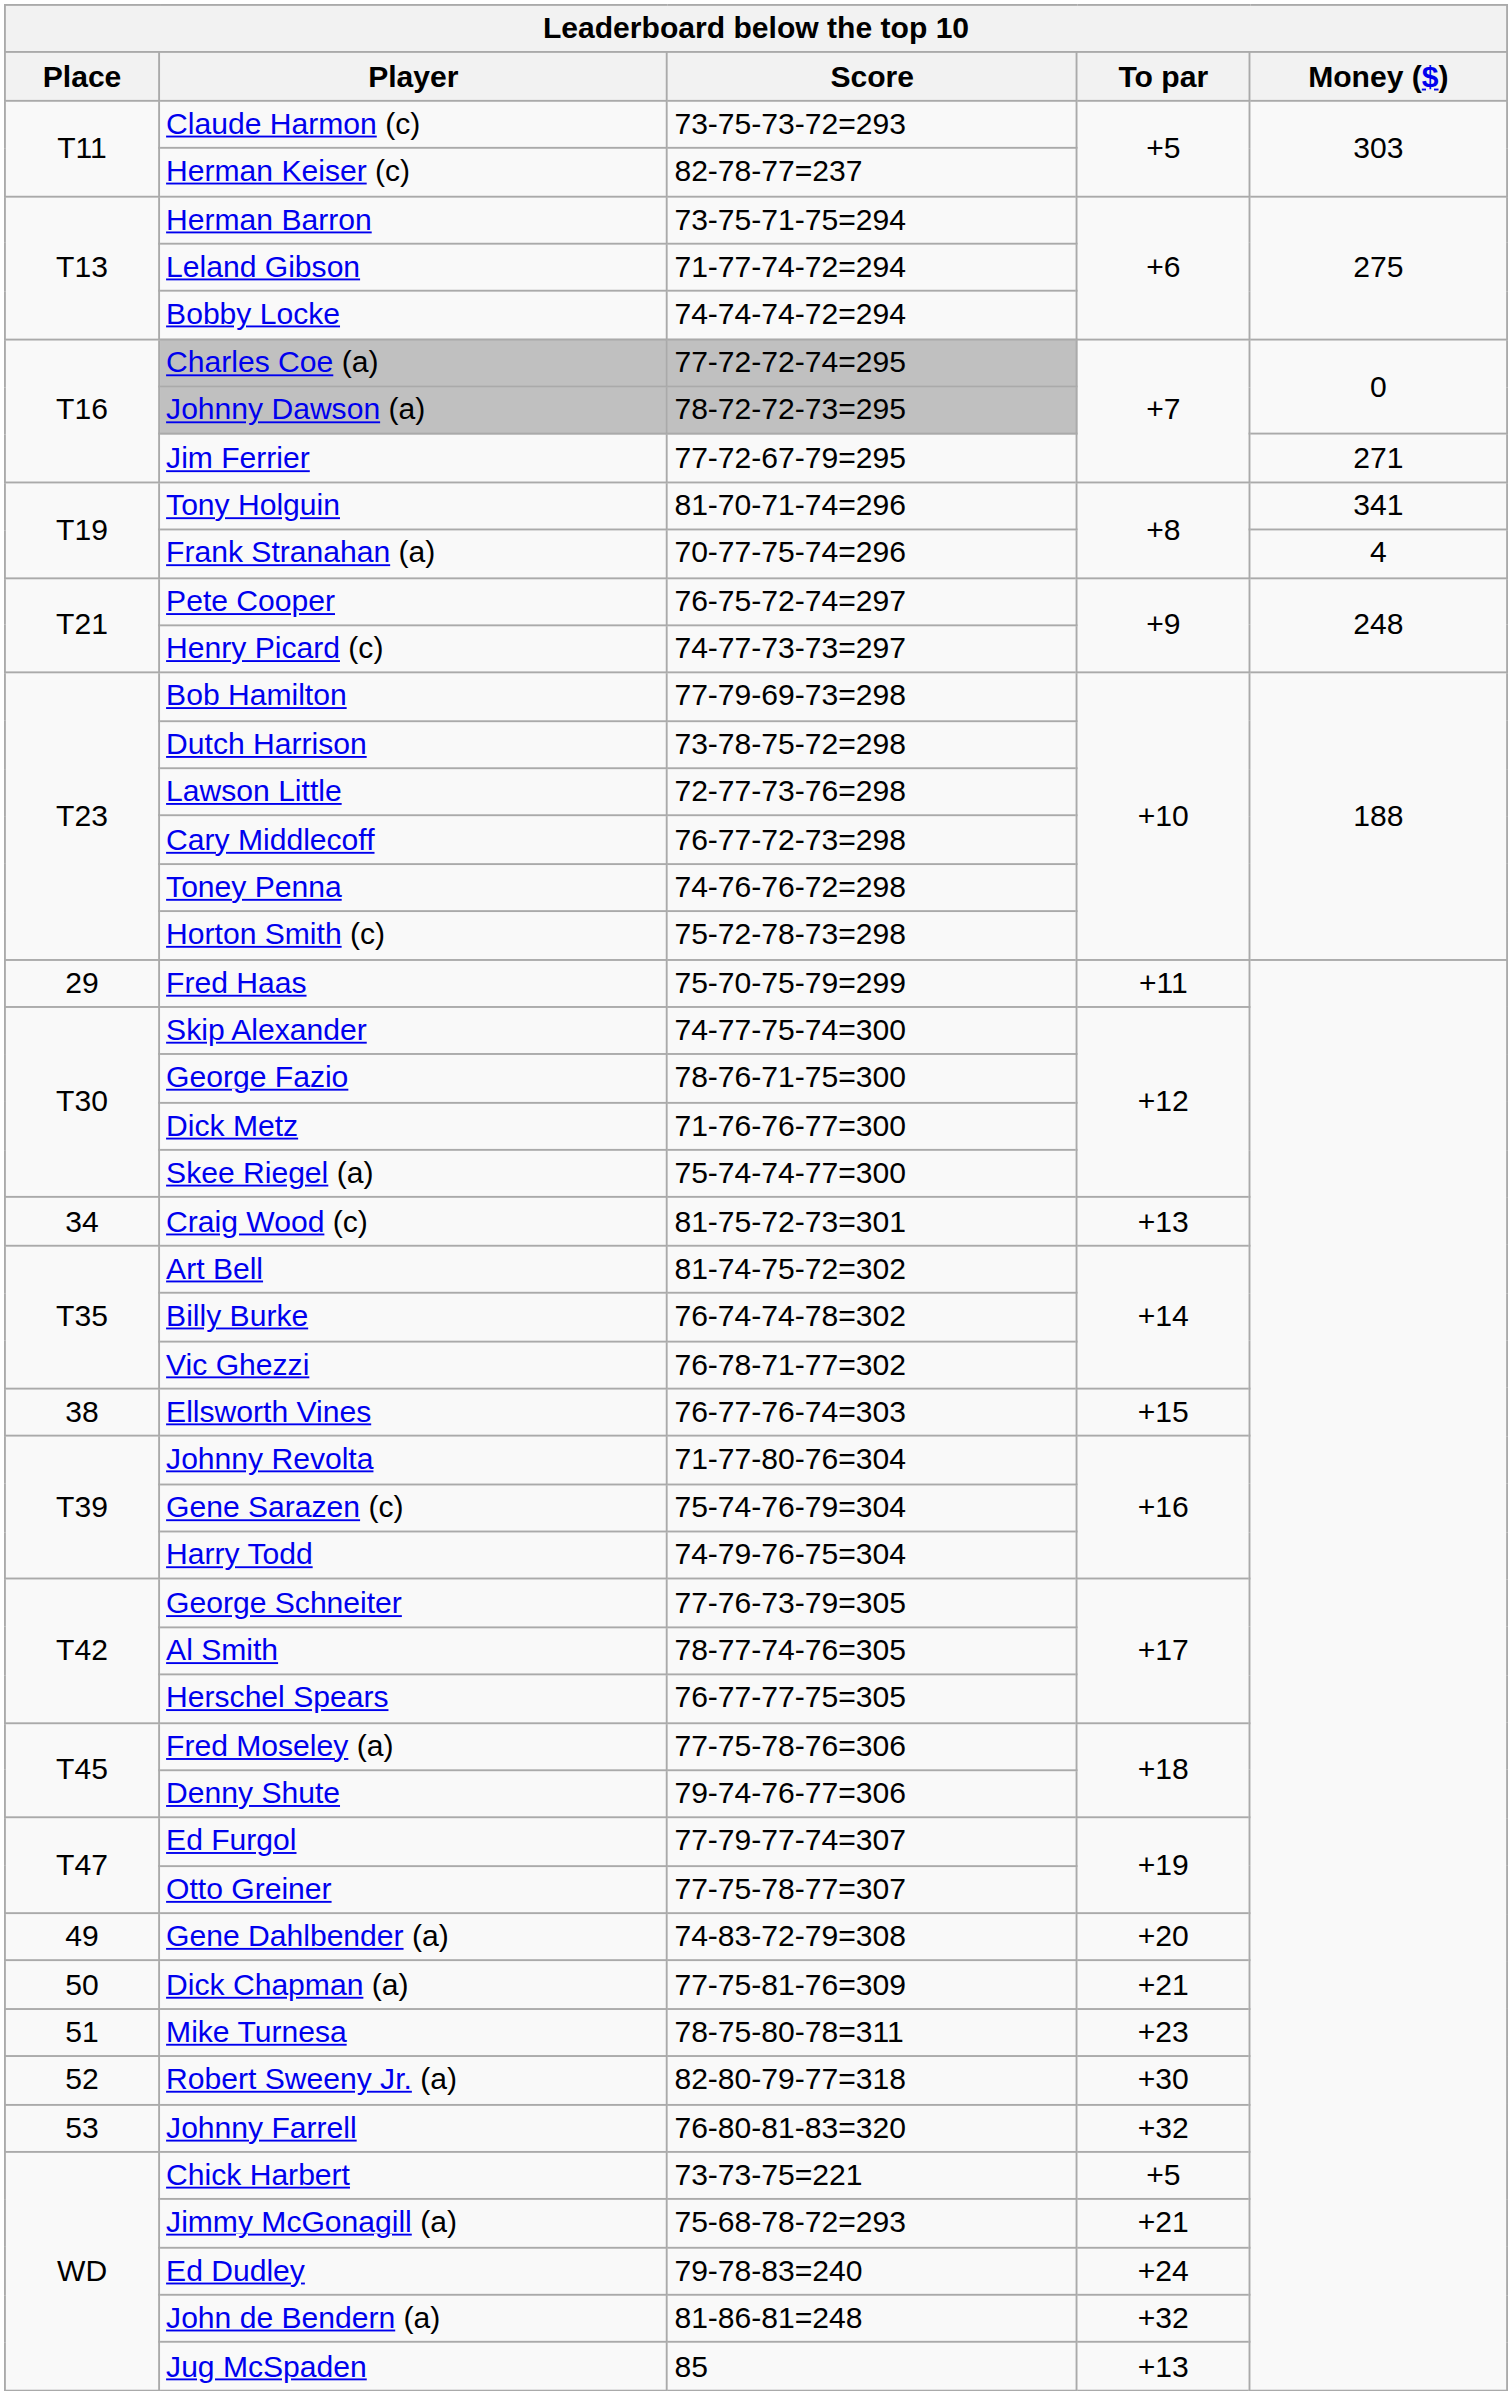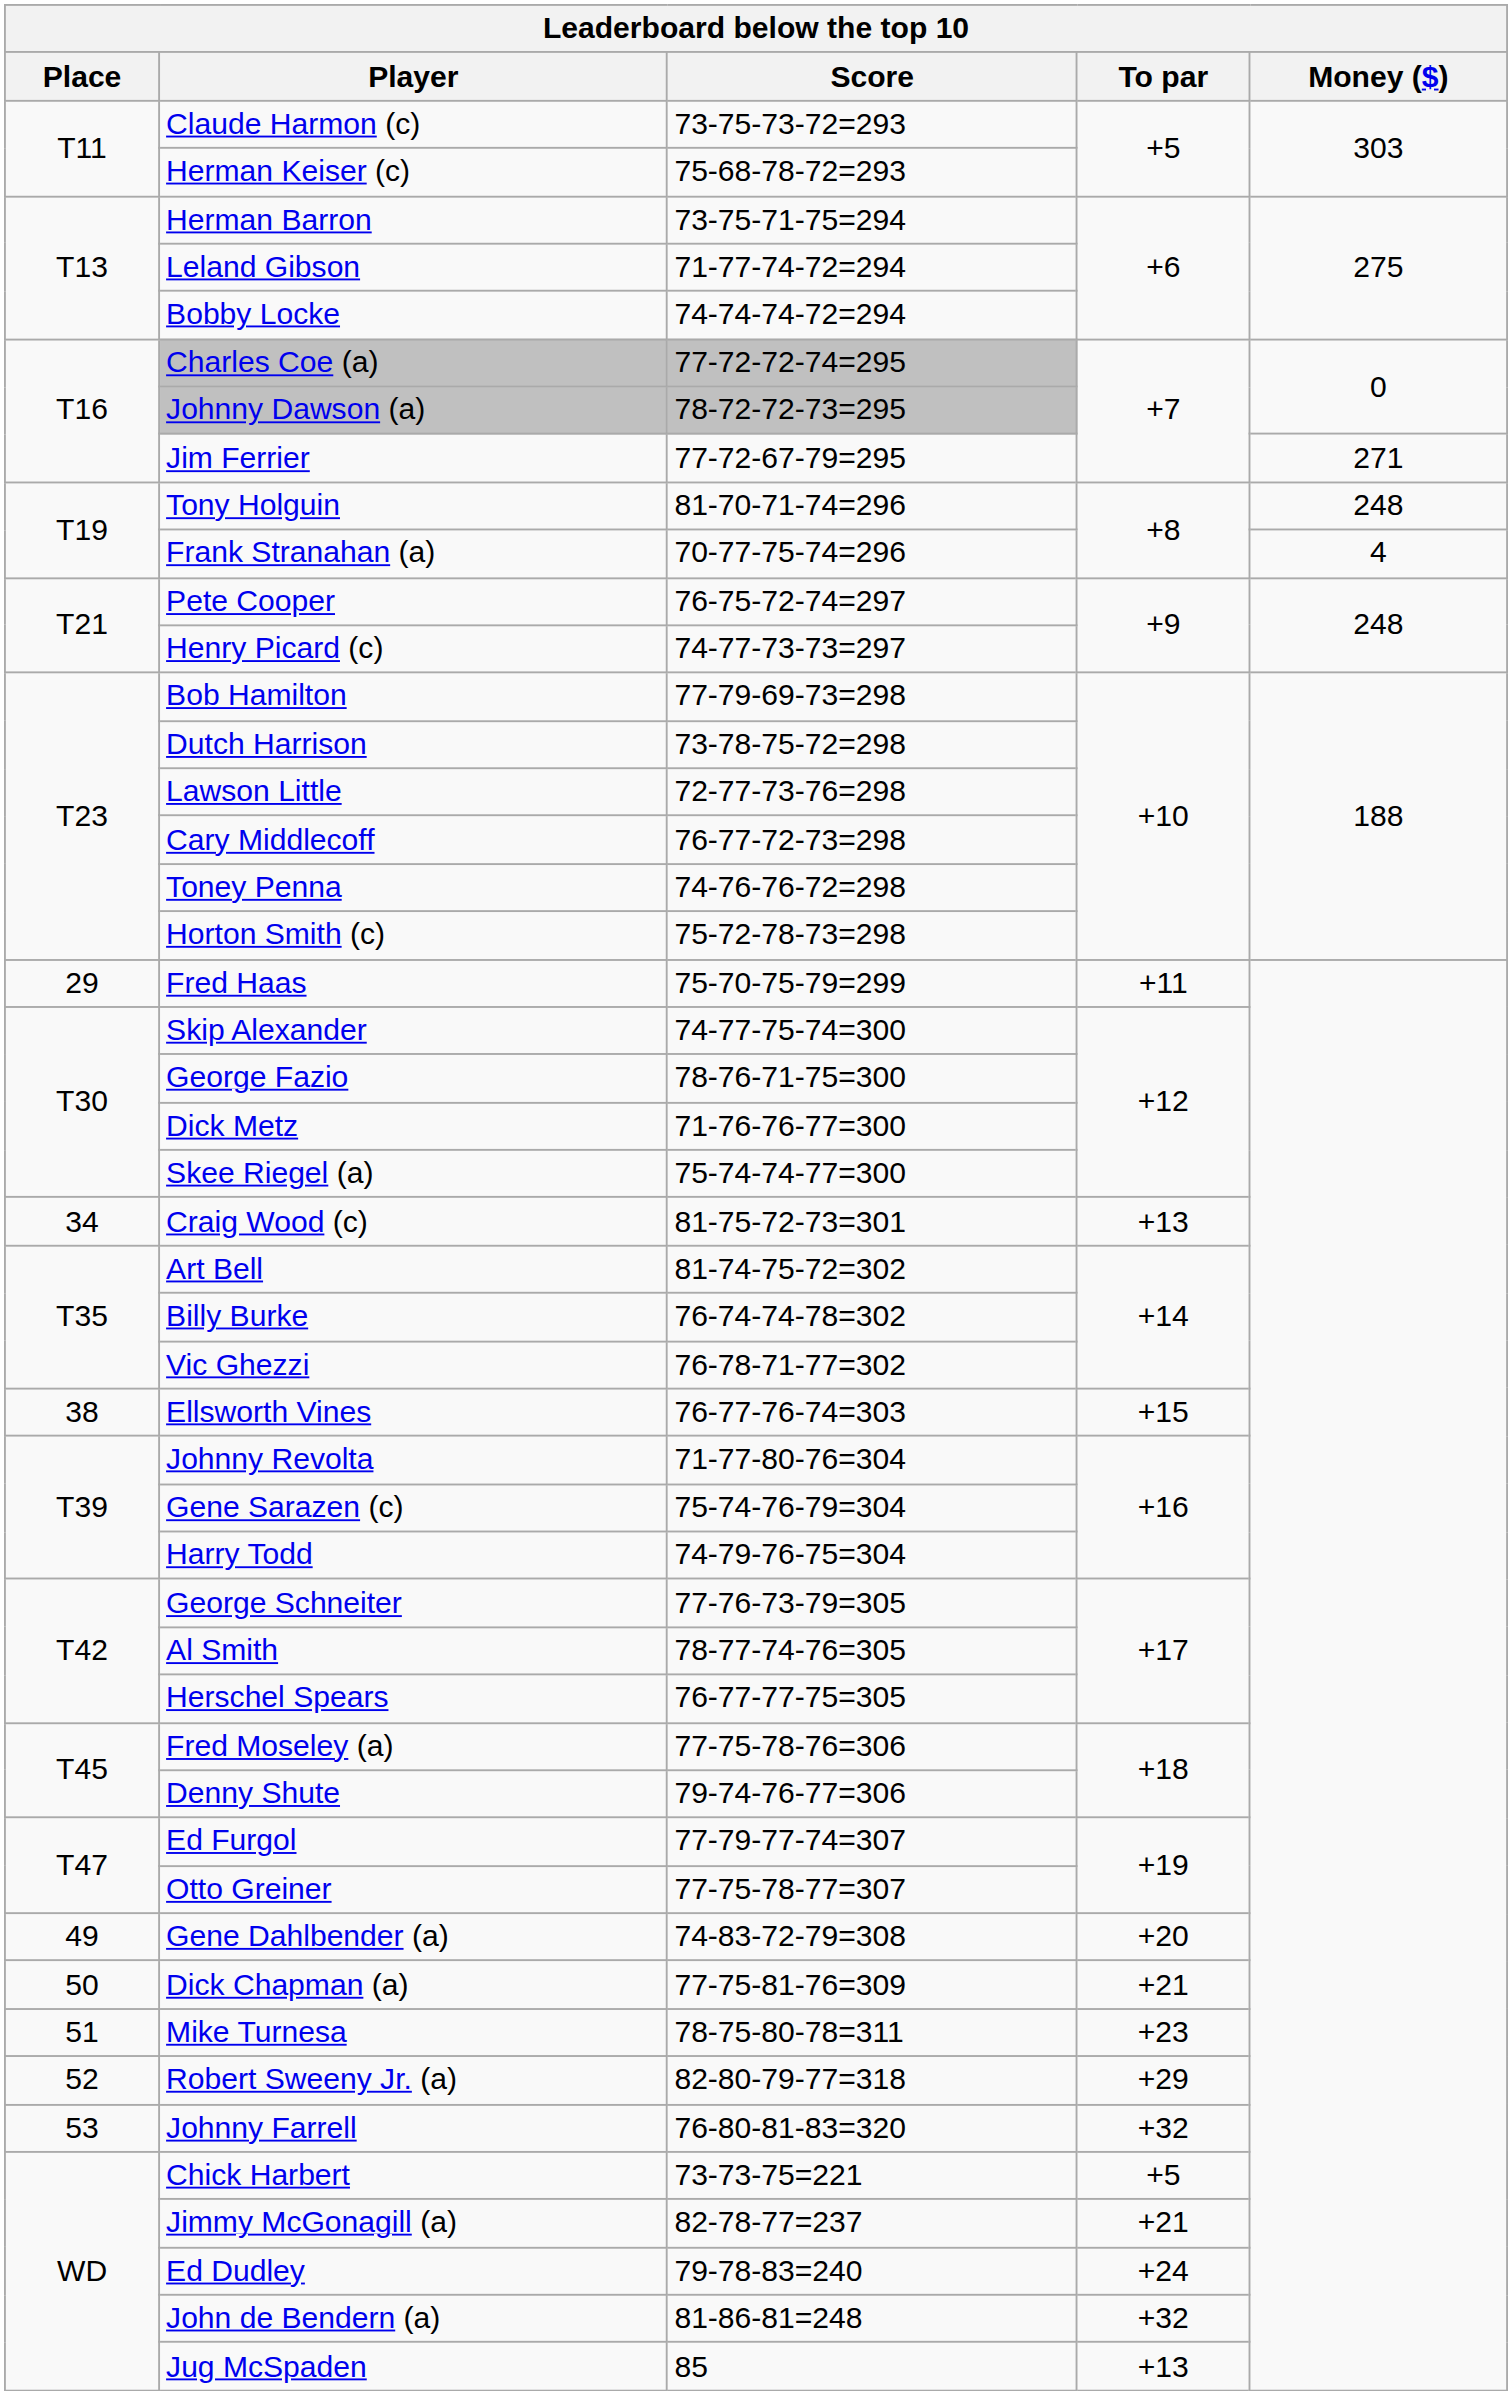Herman Keiser (c) | Score: 82-78-77=237 -> 75-68-78-72=293
Tony Holguin | Money ($): 341 -> 248
Robert Sweeny Jr. (a) | To par: +30 -> +29
Jimmy McGonagill (a) | Score: 75-68-78-72=293 -> 82-78-77=237
